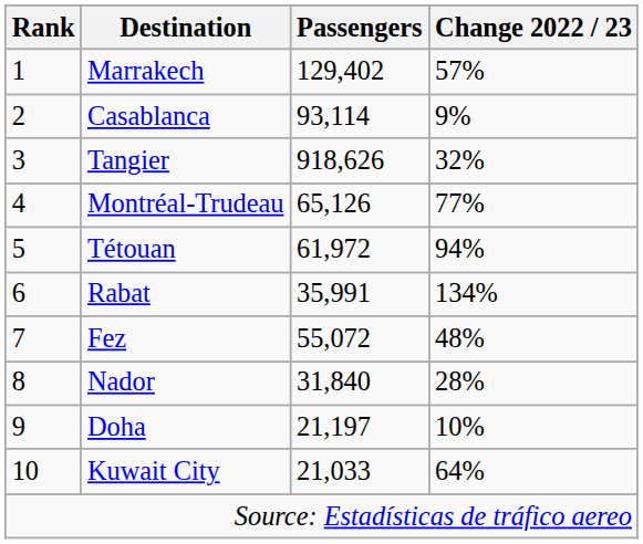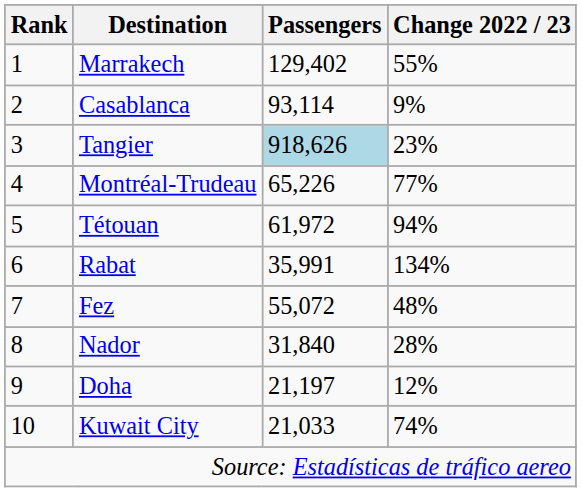Marrakech | Change 2022 / 23: 57% -> 55%
Tangier | Passengers: no background -> lightblue background
Tangier | Change 2022 / 23: 32% -> 23%
Montréal-Trudeau | Passengers: 65,126 -> 65,226
Doha | Change 2022 / 23: 10% -> 12%
Kuwait City | Change 2022 / 23: 64% -> 74%
